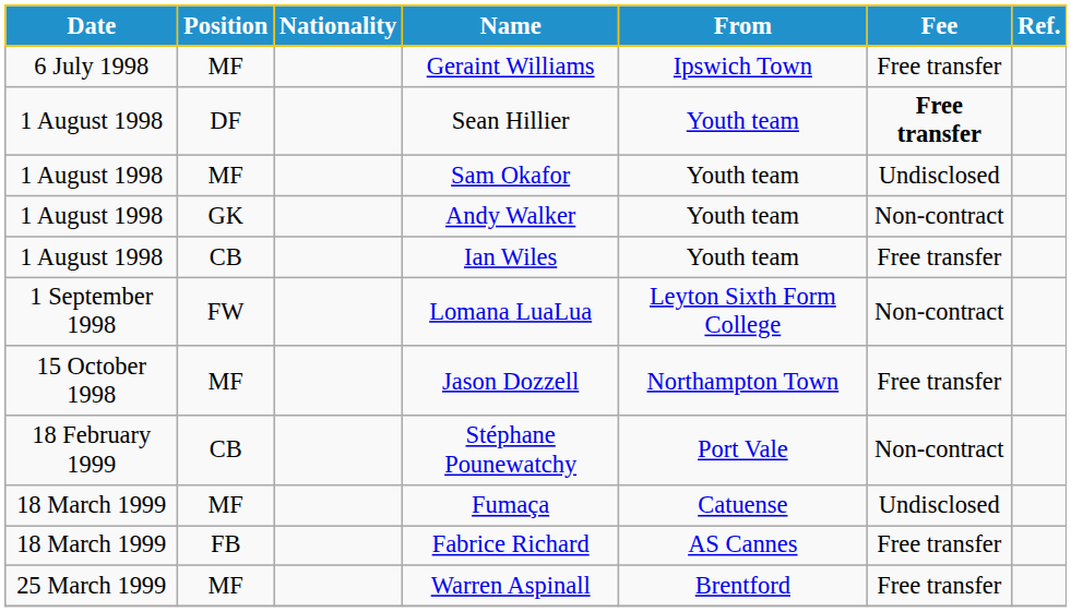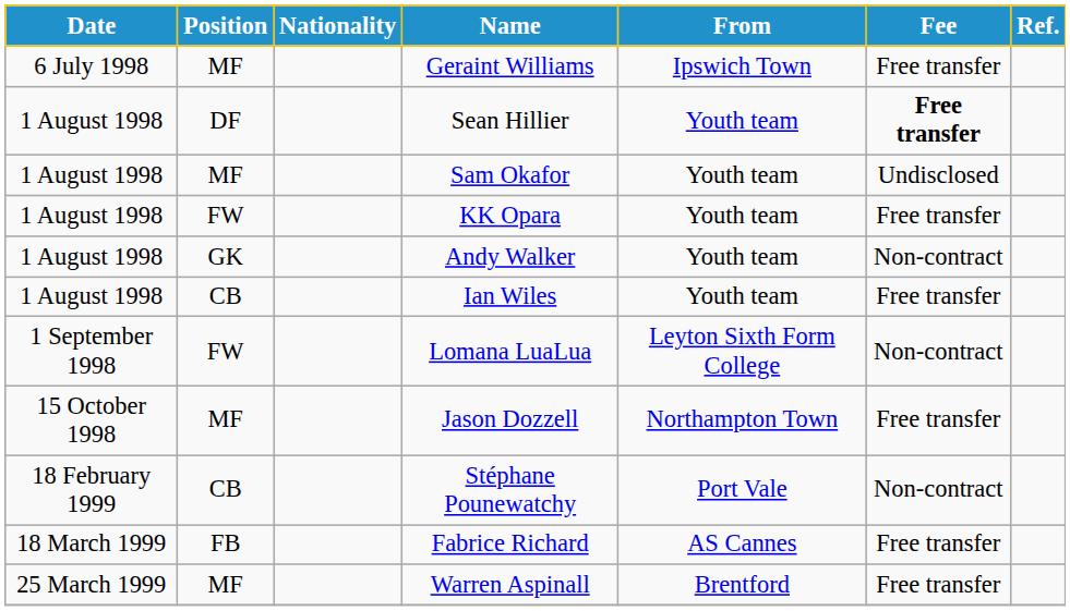+ row: 1 August 1998 | FW | KK Opara | Youth team | Free transfer
- row: 18 March 1999 | MF | Fumaça | Catuense | Undisclosed
